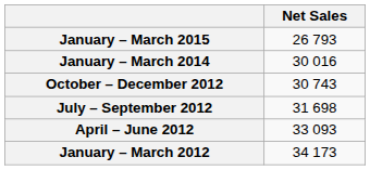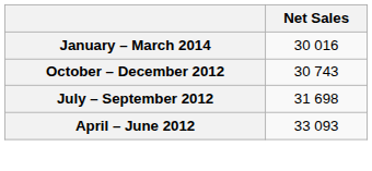- row: January – March 2015 | 26 793
- row: January – March 2012 | 34 173
